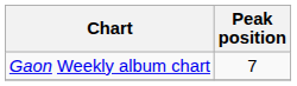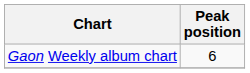Gaon Weekly album chart | Peak position: 7 -> 6
